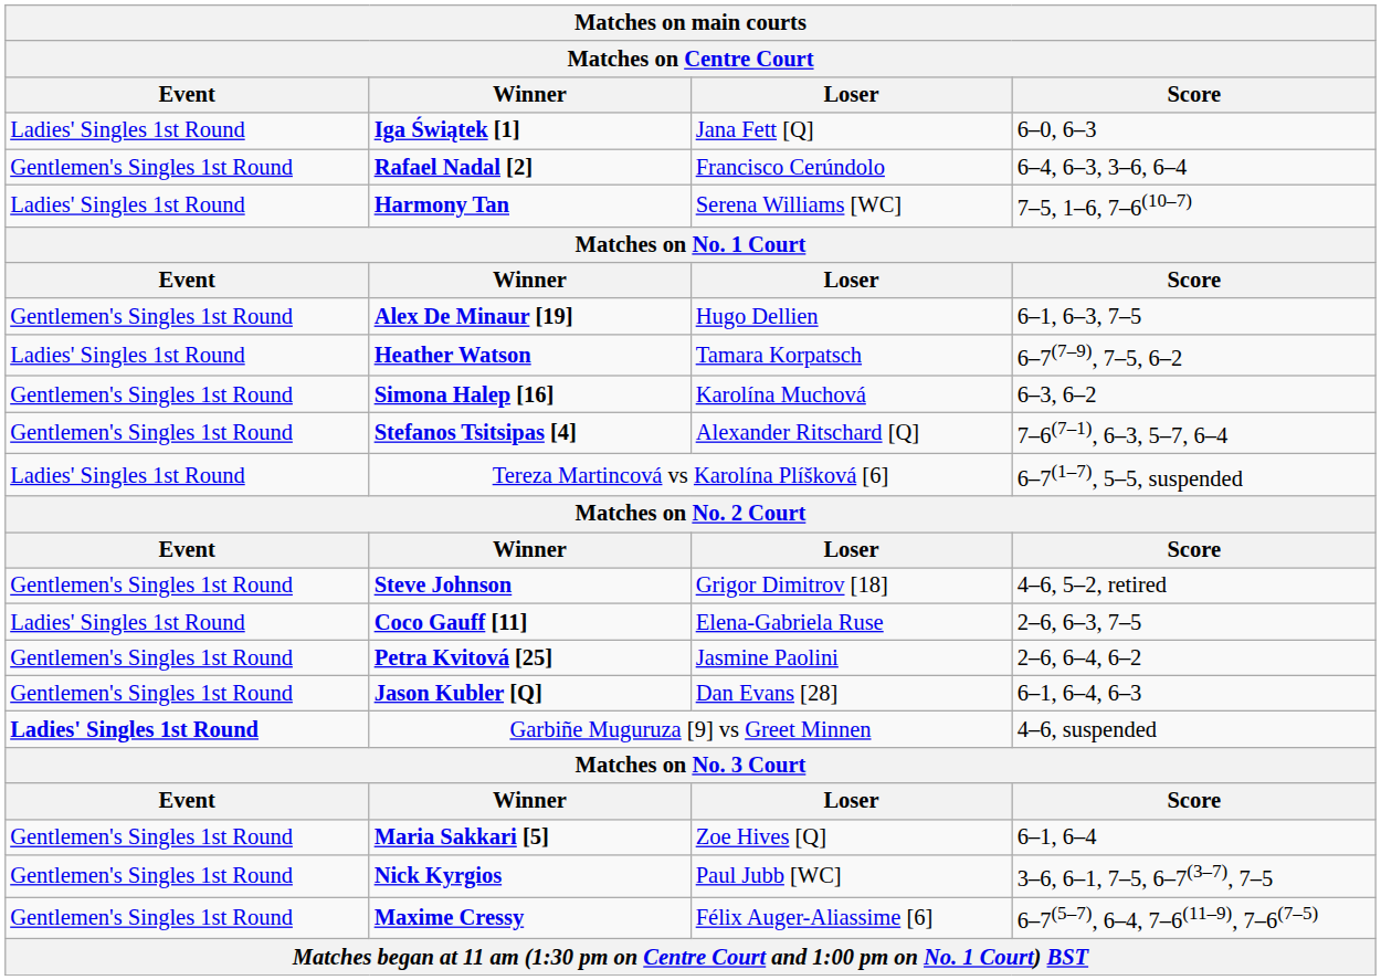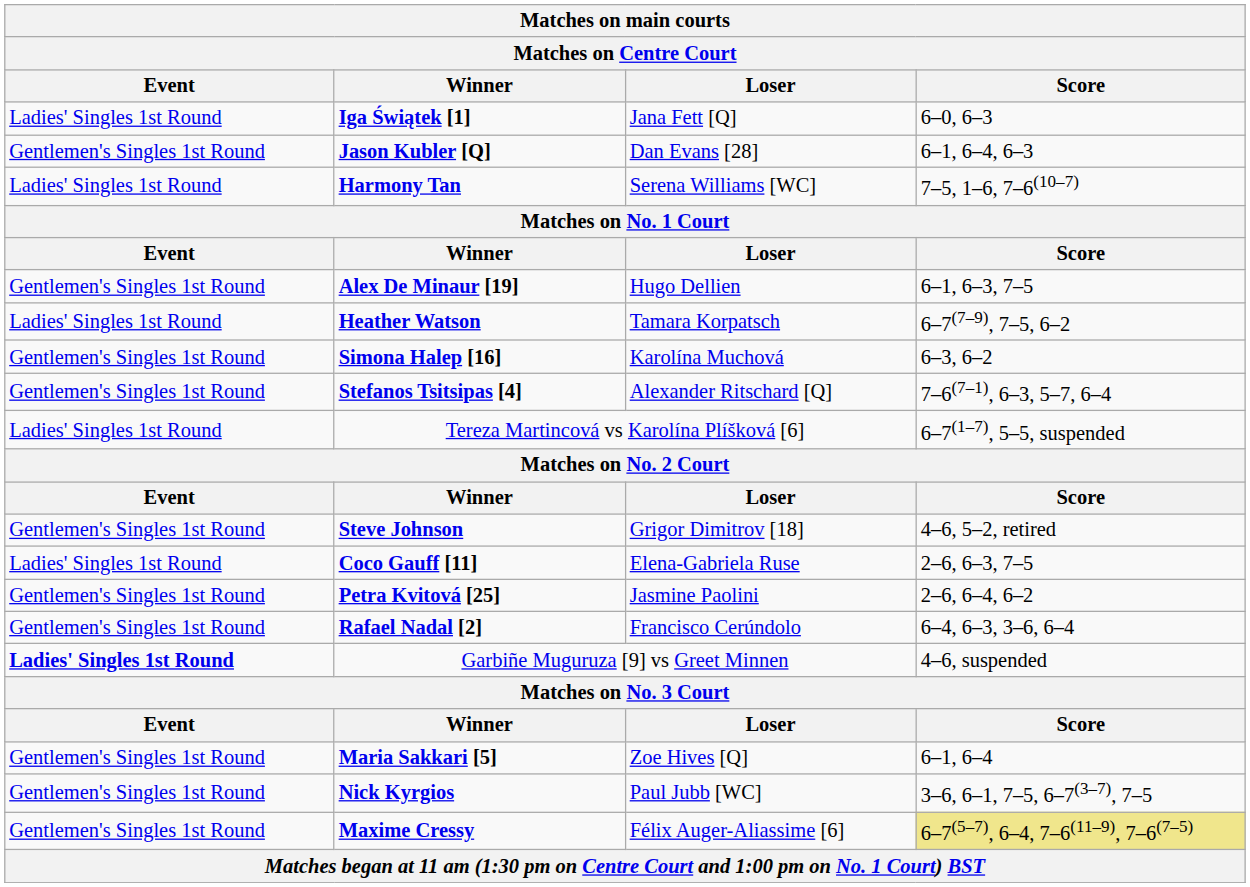rows swapped: Rafael Nadal [2] <-> Jason Kubler [Q]
Maxime Cressy | Score: no background -> khaki background
